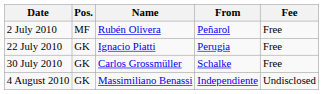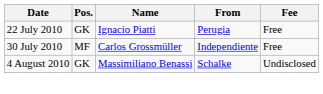- row: 2 July 2010 | MF | Rubén Olivera | Peñarol | Free
30 July 2010 | Pos.: GK -> MF
30 July 2010 | From: Schalke -> Independiente
4 August 2010 | From: Independiente -> Schalke
